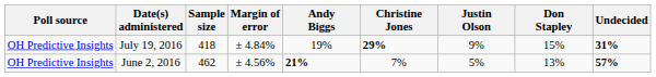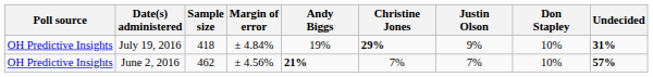July 19, 2016 | Don Stapley: 15% -> 10%
June 2, 2016 | Justin Olson: 5% -> 7%
June 2, 2016 | Don Stapley: 13% -> 10%
